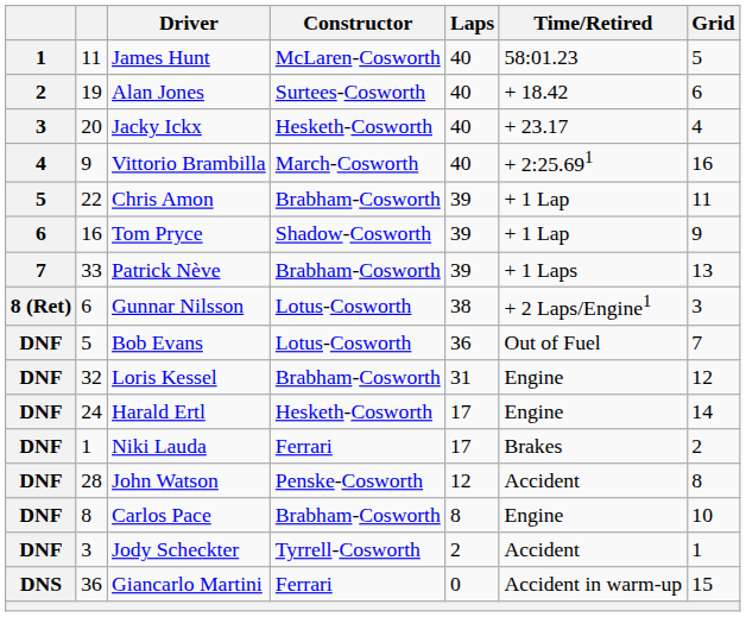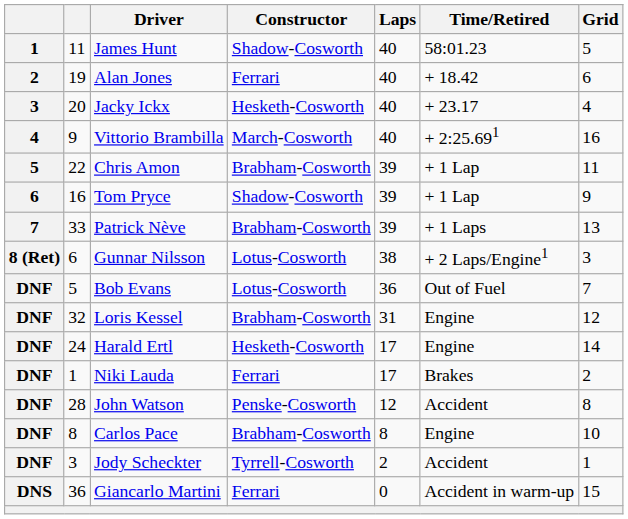James Hunt | Constructor: McLaren-Cosworth -> Shadow-Cosworth
Alan Jones | Constructor: Surtees-Cosworth -> Ferrari
